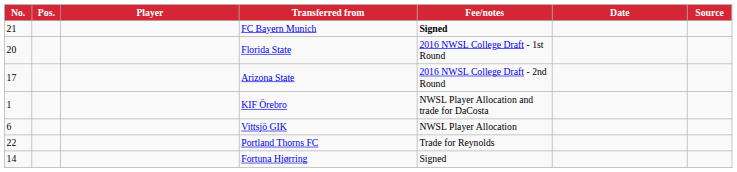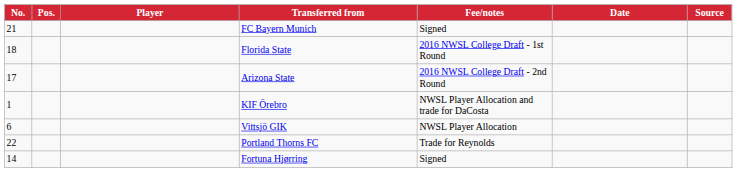FC Bayern Munich | Fee/notes: bold -> normal
Florida State | No.: 20 -> 18
